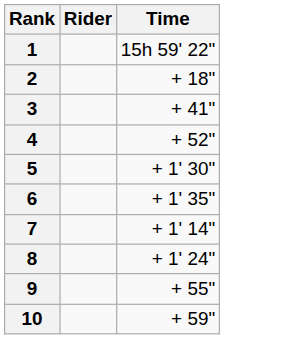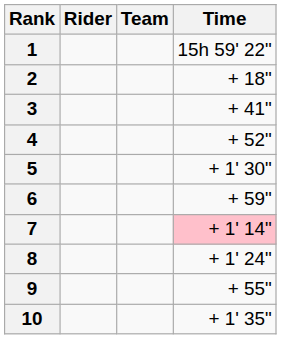+ column: Team
6 | Time: + 1' 35" -> + 59"
7 | Time: no background -> pink background
10 | Time: + 59" -> + 1' 35"
